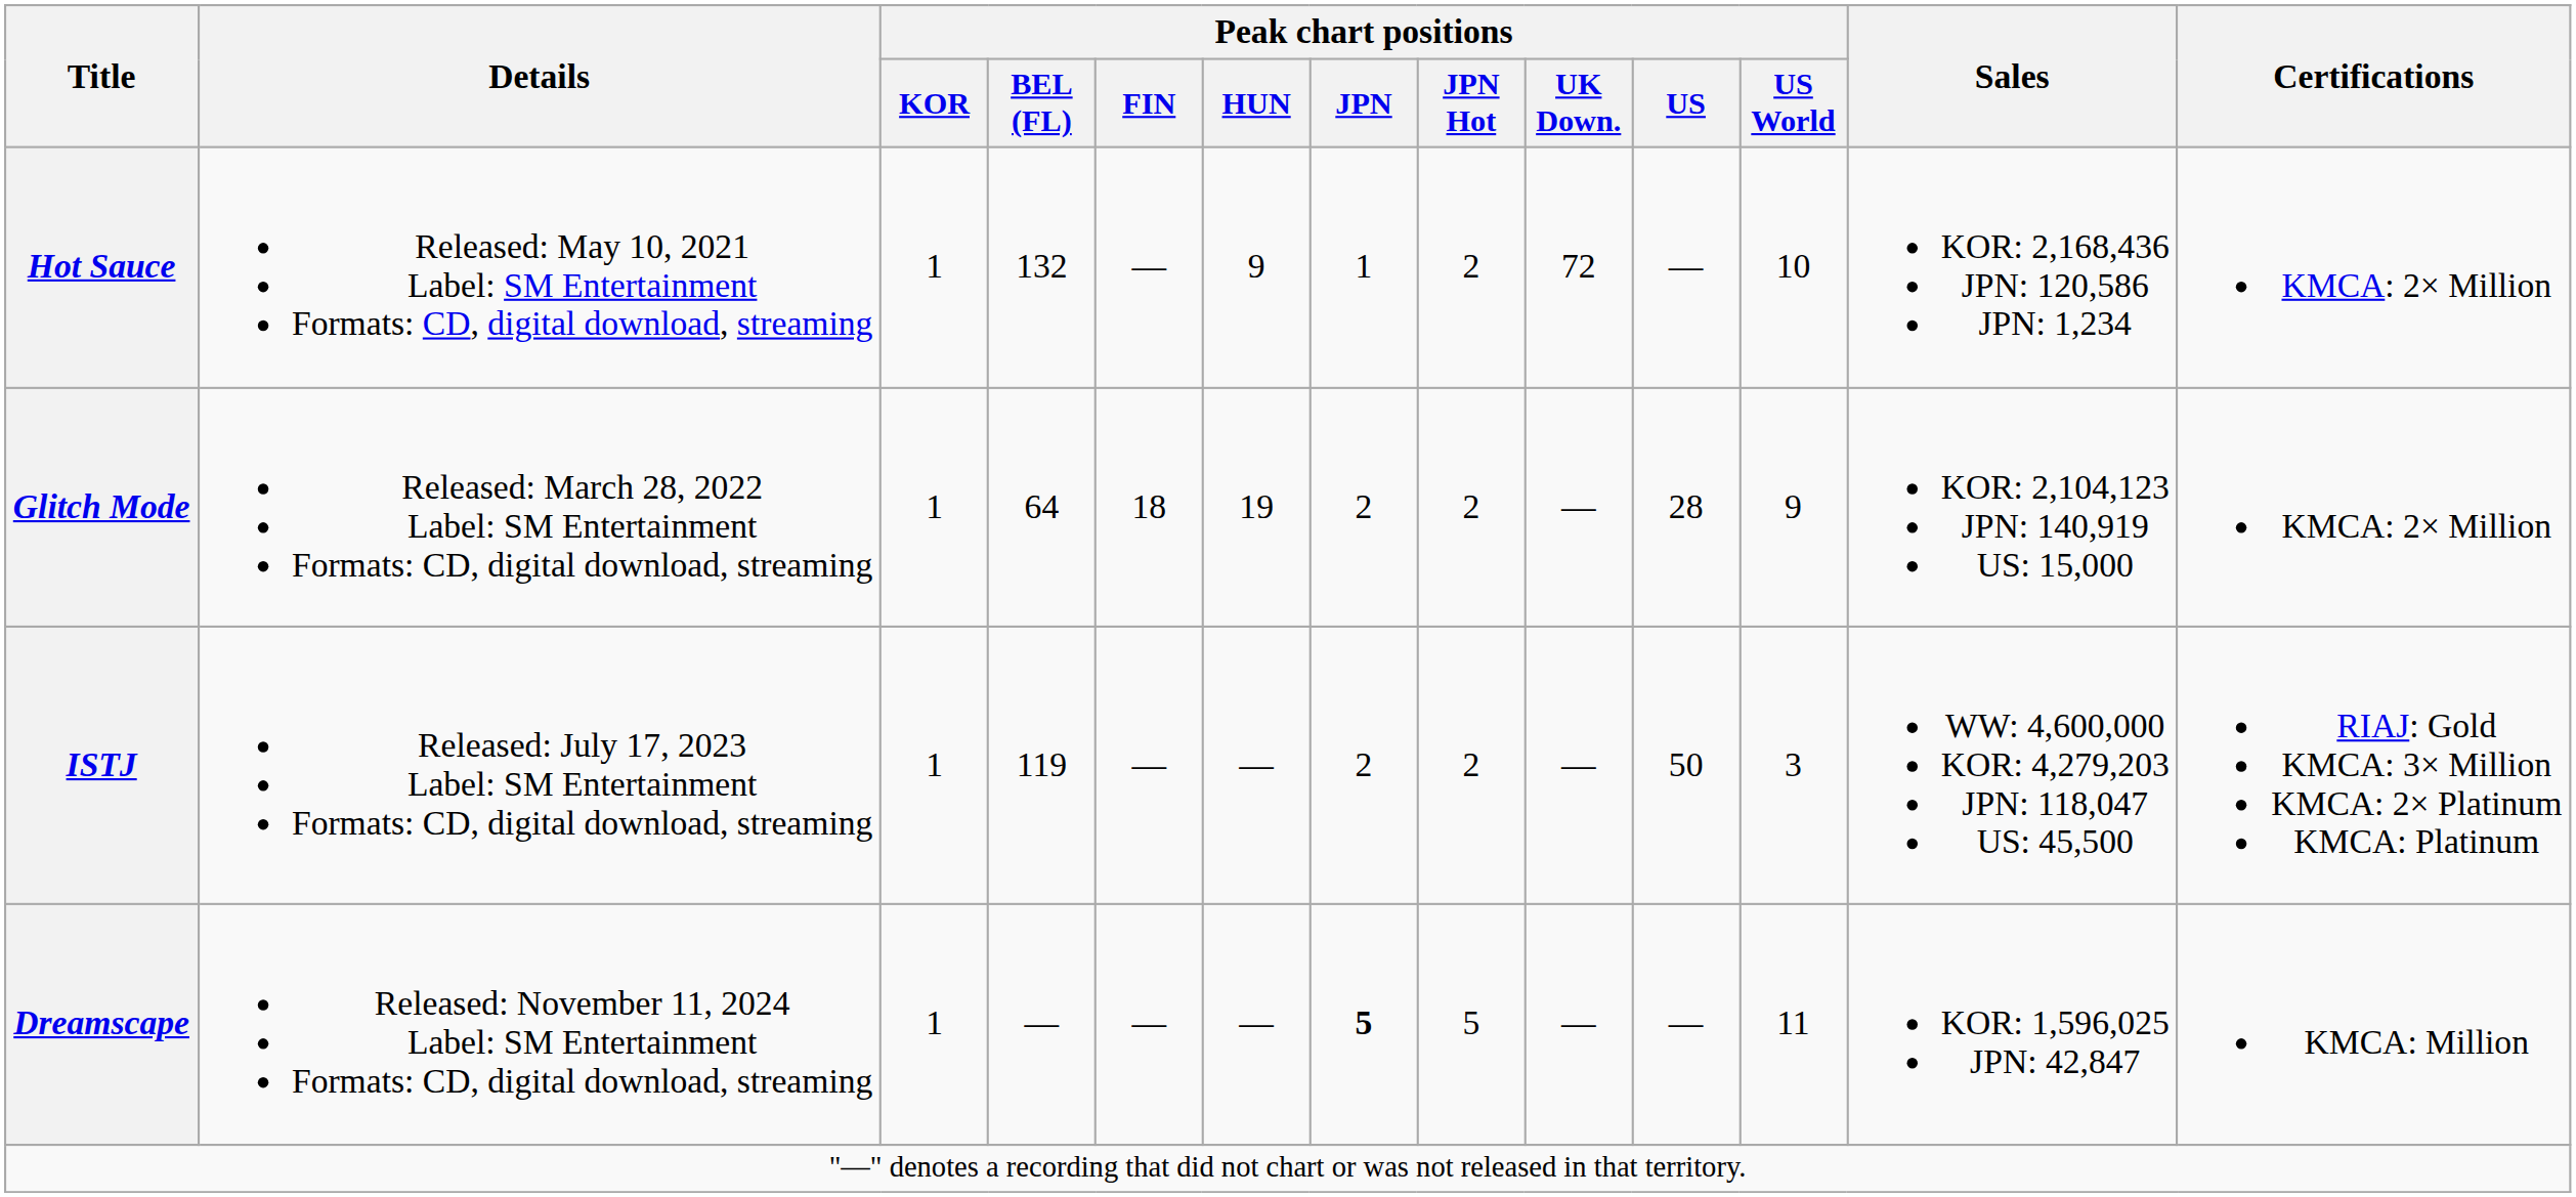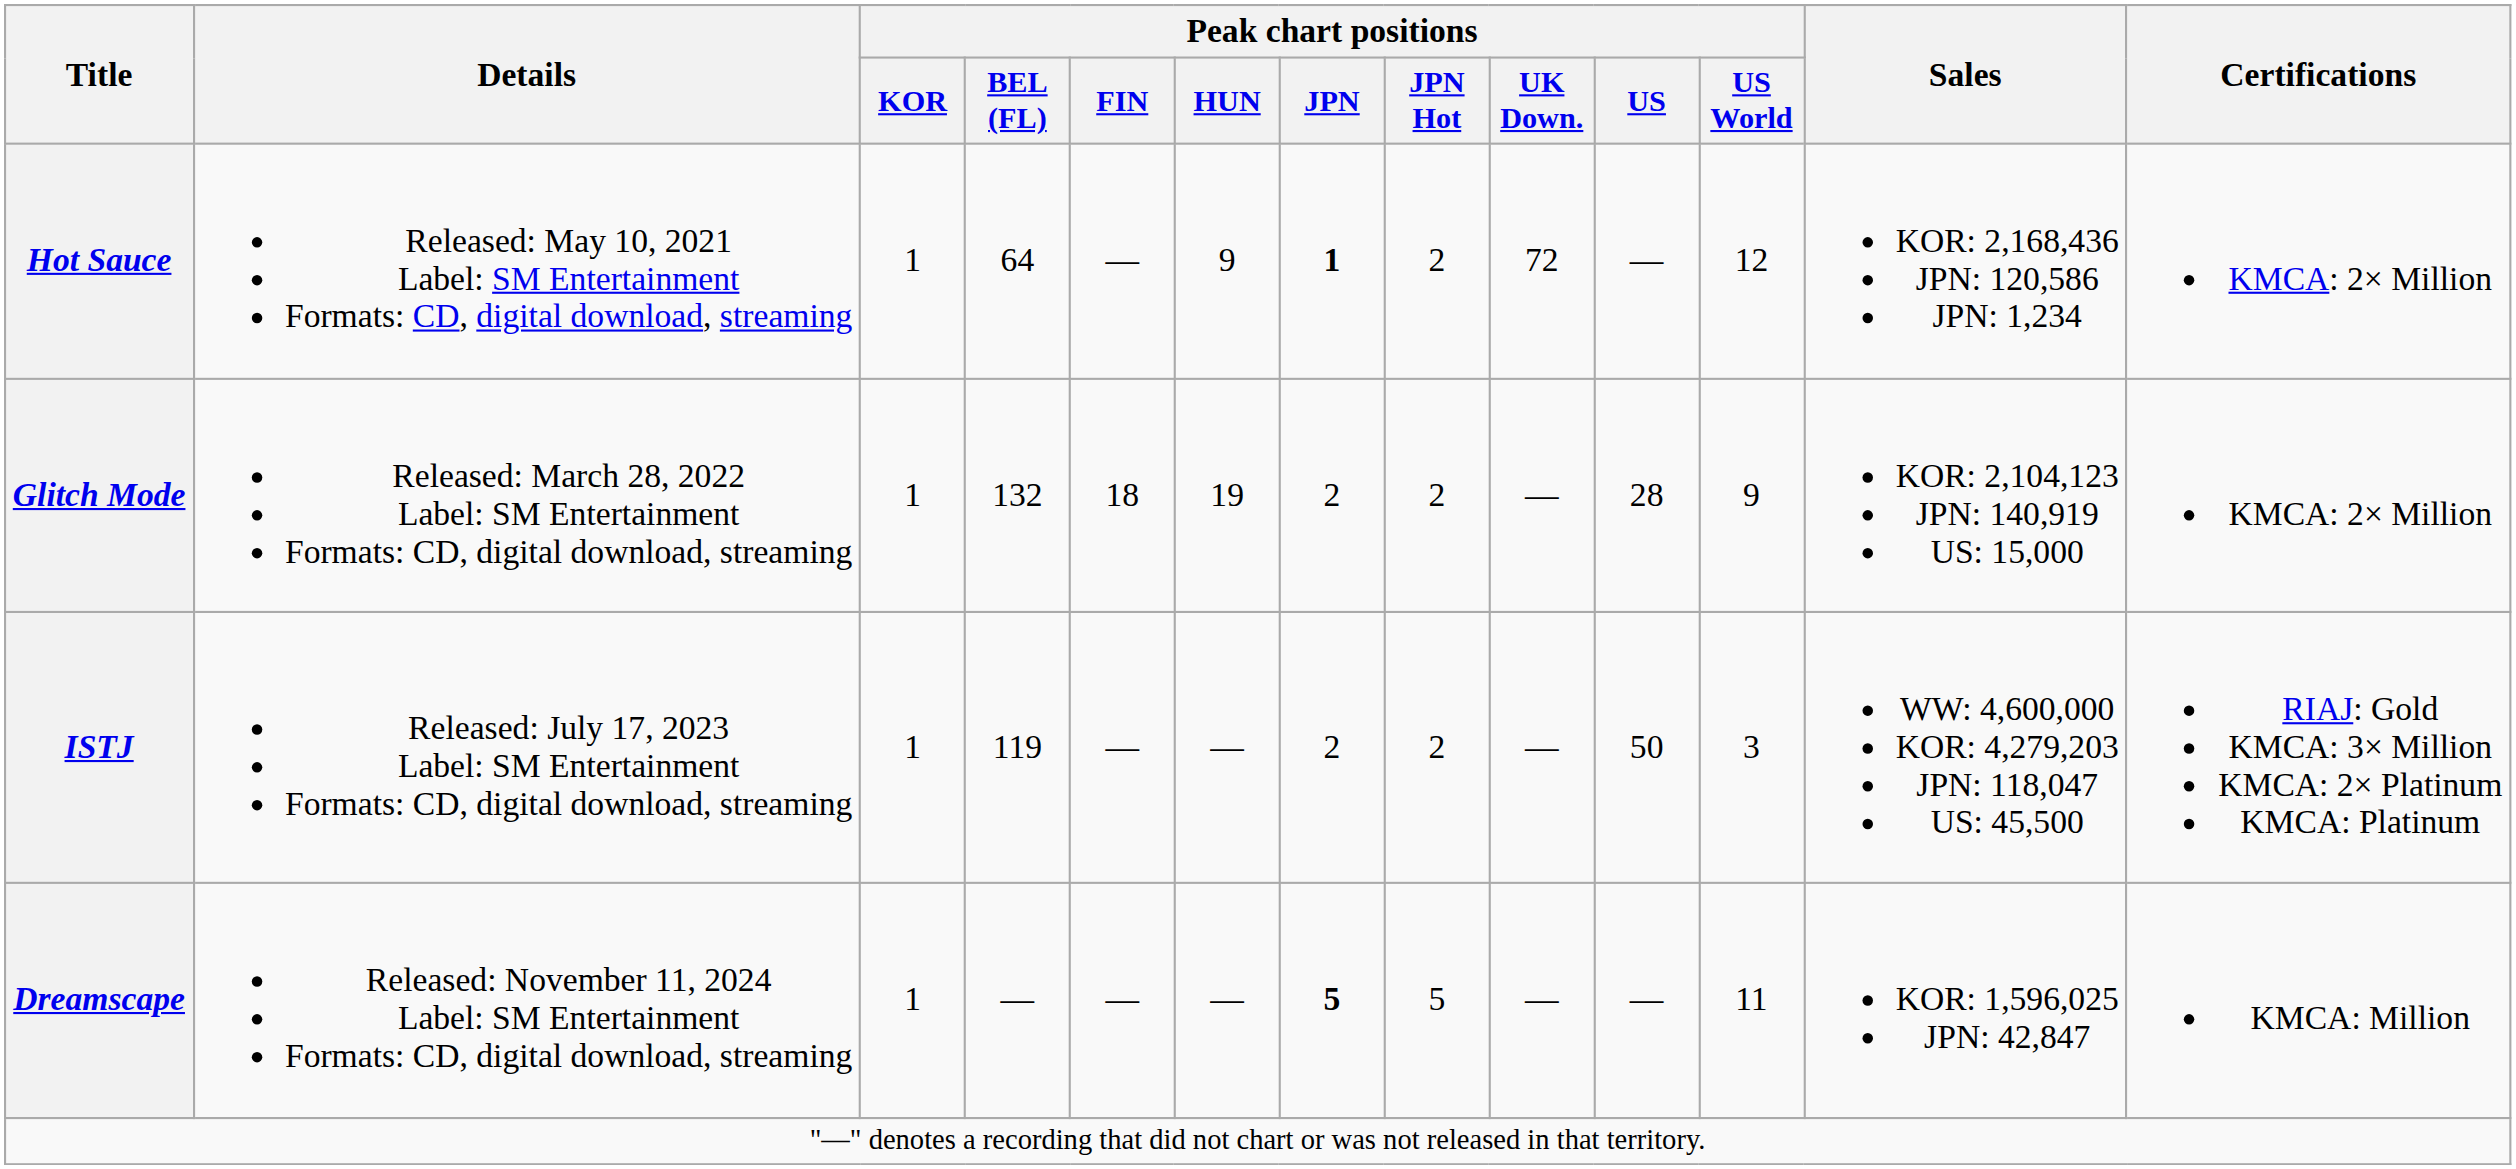Hot Sauce | Peak chart positions / BEL (FL): 132 -> 64
Hot Sauce | Peak chart positions / JPN: normal -> bold
Hot Sauce | Peak chart positions / US World: 10 -> 12
Glitch Mode | Peak chart positions / BEL (FL): 64 -> 132
